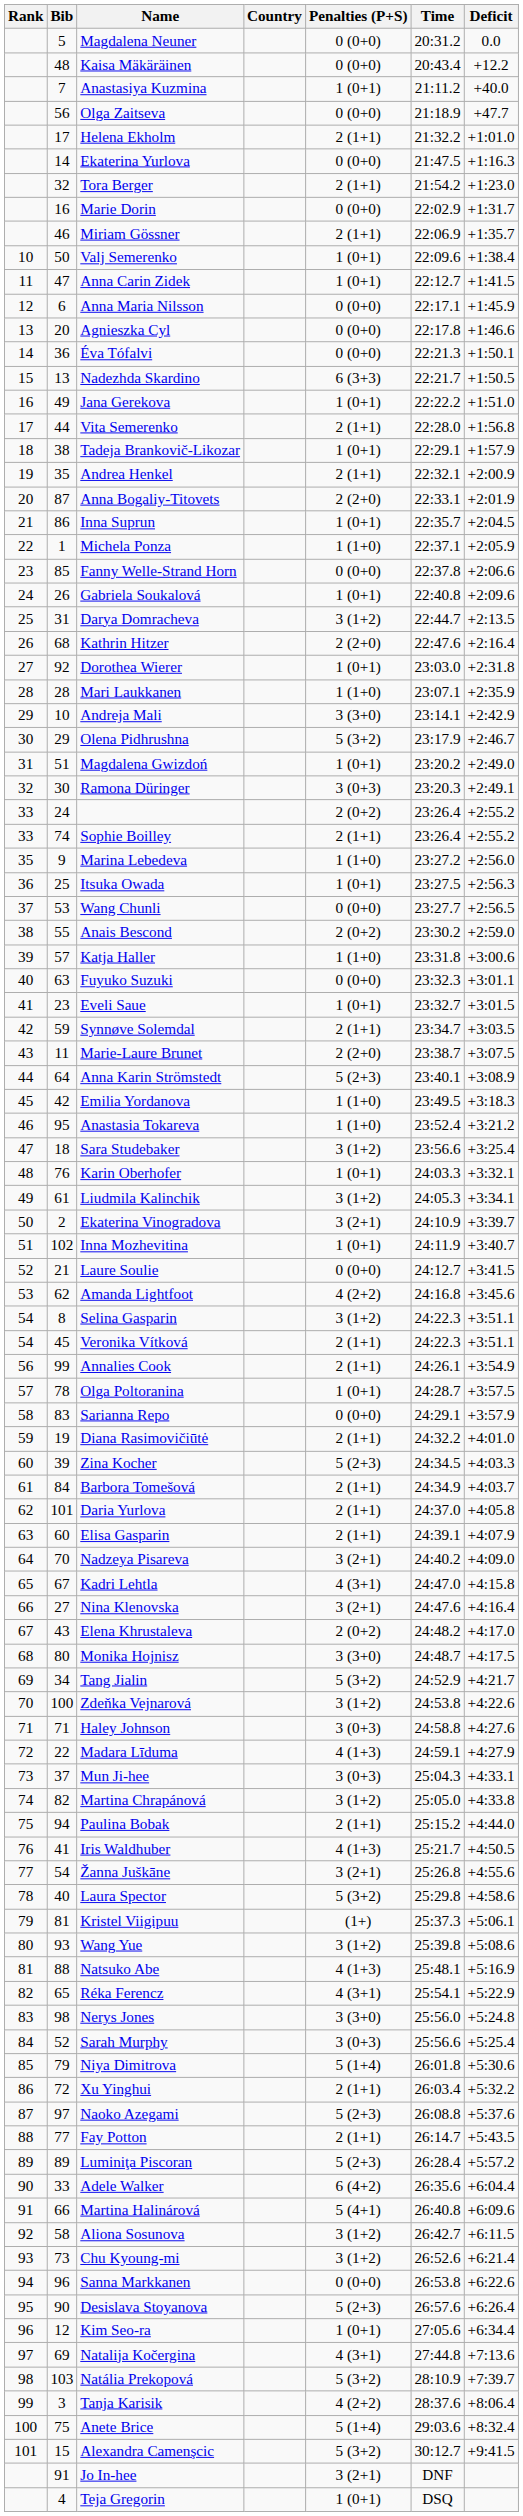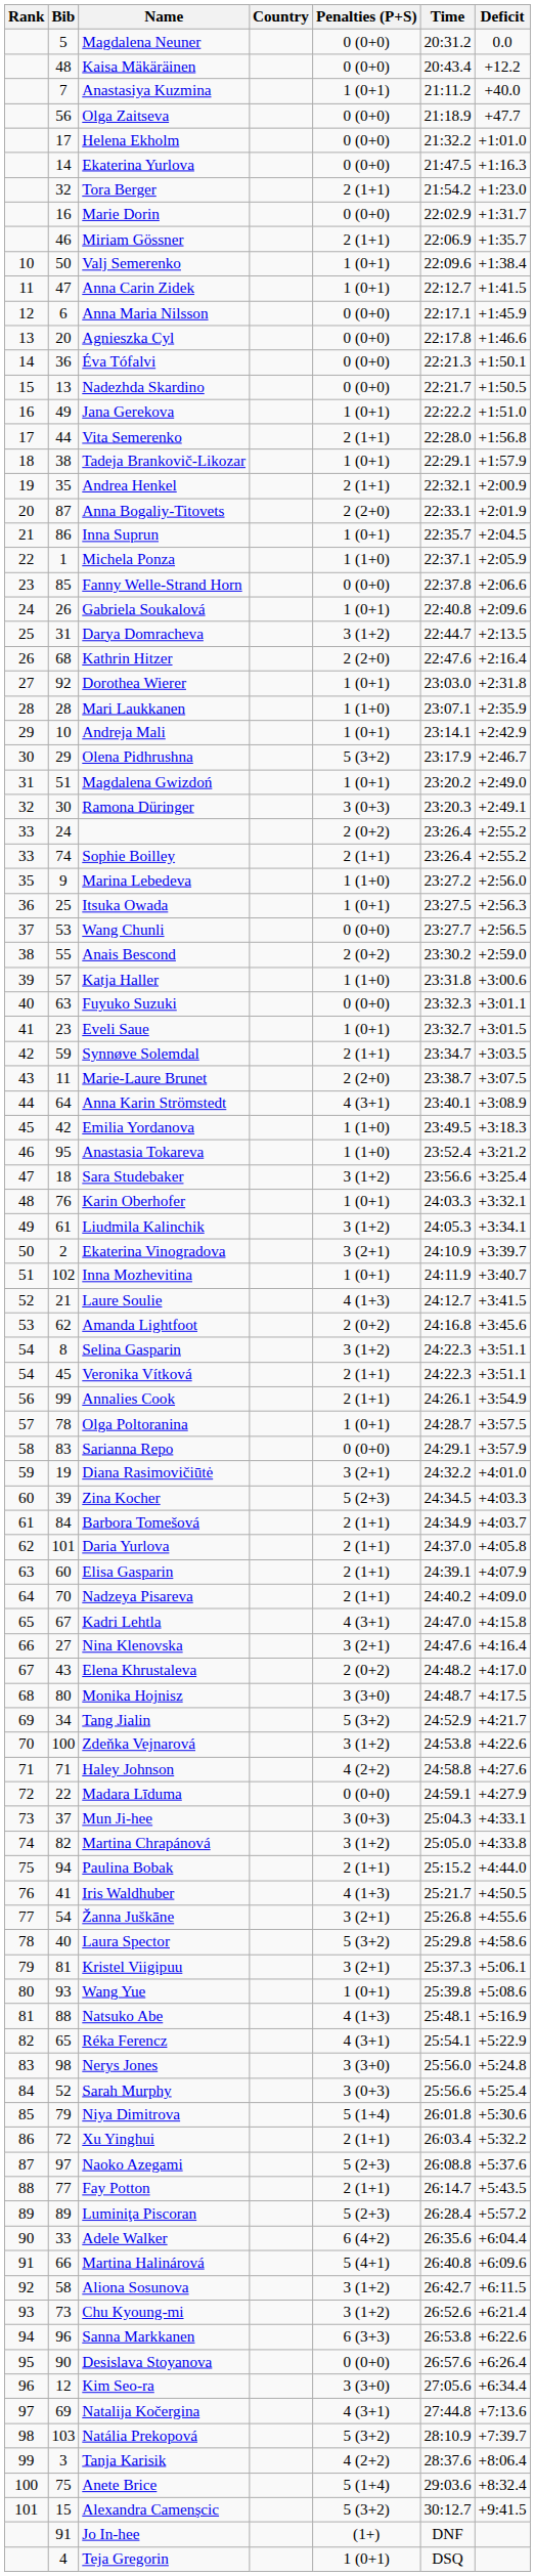Helena Ekholm | Penalties (P+S): 2 (1+1) -> 0 (0+0)
Nadezhda Skardino | Penalties (P+S): 6 (3+3) -> 0 (0+0)
Andreja Mali | Penalties (P+S): 3 (3+0) -> 1 (0+1)
Anna Karin Strömstedt | Penalties (P+S): 5 (2+3) -> 4 (3+1)
Laure Soulie | Penalties (P+S): 0 (0+0) -> 4 (1+3)
Amanda Lightfoot | Penalties (P+S): 4 (2+2) -> 2 (0+2)
Diana Rasimovičiūtė | Penalties (P+S): 2 (1+1) -> 3 (2+1)
Nadzeya Pisareva | Penalties (P+S): 3 (2+1) -> 2 (1+1)
Haley Johnson | Penalties (P+S): 3 (0+3) -> 4 (2+2)
Madara Līduma | Penalties (P+S): 4 (1+3) -> 0 (0+0)
Kristel Viigipuu | Penalties (P+S): (1+) -> 3 (2+1)
Wang Yue | Penalties (P+S): 3 (1+2) -> 1 (0+1)
Sanna Markkanen | Penalties (P+S): 0 (0+0) -> 6 (3+3)
Desislava Stoyanova | Penalties (P+S): 5 (2+3) -> 0 (0+0)
Kim Seo-ra | Penalties (P+S): 1 (0+1) -> 3 (3+0)
Jo In-hee | Penalties (P+S): 3 (2+1) -> (1+)
